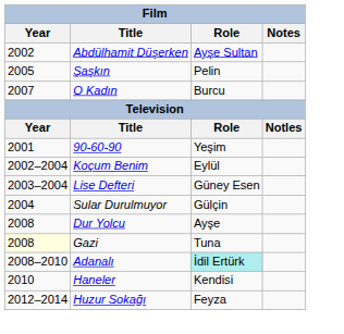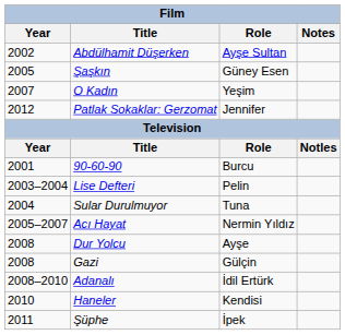Şaşkın | Role: Pelin -> Güney Esen
O Kadın | Role: Burcu -> Yeşim
+ row: 2012 | Patlak Sokaklar: Gerzomat | Jennifer
90-60-90 | Role: Yeşim -> Burcu
- row: 2002–2004 | Koçum Benim | Eylül
Lise Defteri | Role: Güney Esen -> Pelin
Sular Durulmuyor | Role: Gülçin -> Tuna
+ row: 2005–2007 | Acı Hayat | Nermin Yıldız
Gazi | Year: lightyellow background -> no background
Gazi | Role: Tuna -> Gülçin
Adanalı | Role: paleturquoise background -> no background
+ row: 2011 | Şüphe | İpek
- row: 2012–2014 | Huzur Sokağı | Feyza
